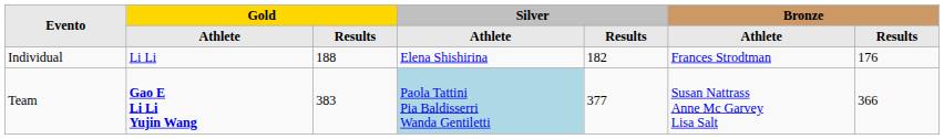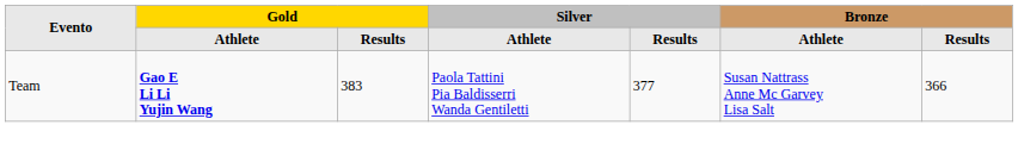- row: Individual | Li Li | 188 | Elena Shishirina | 182 | Frances Strodtman | 176
Team | column 4: lightblue background -> no background
